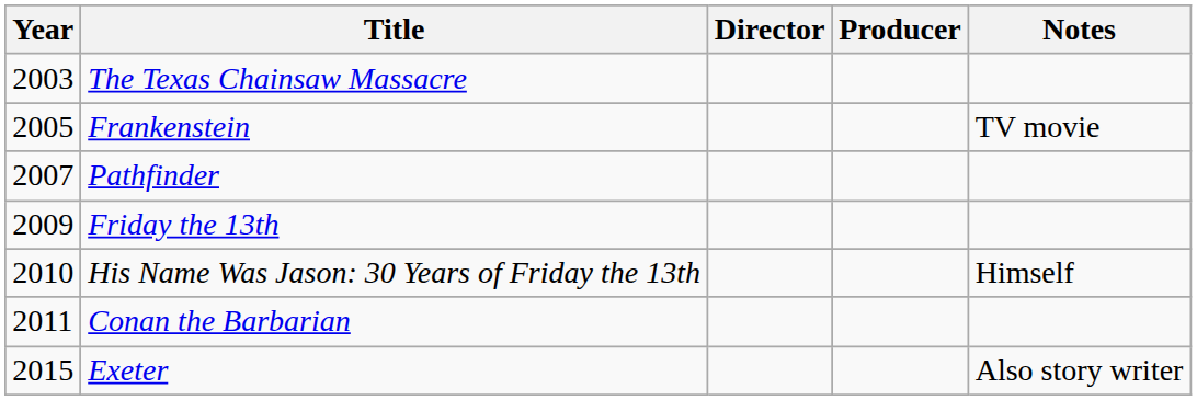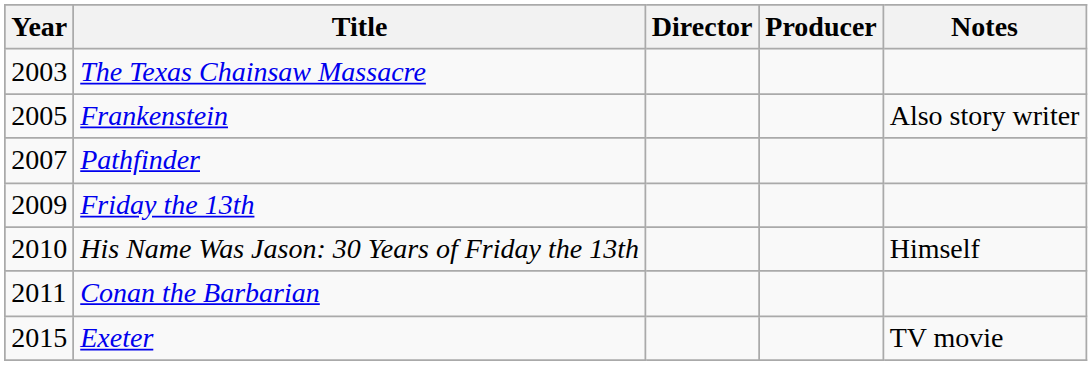Frankenstein | Notes: TV movie -> Also story writer
Exeter | Notes: Also story writer -> TV movie
